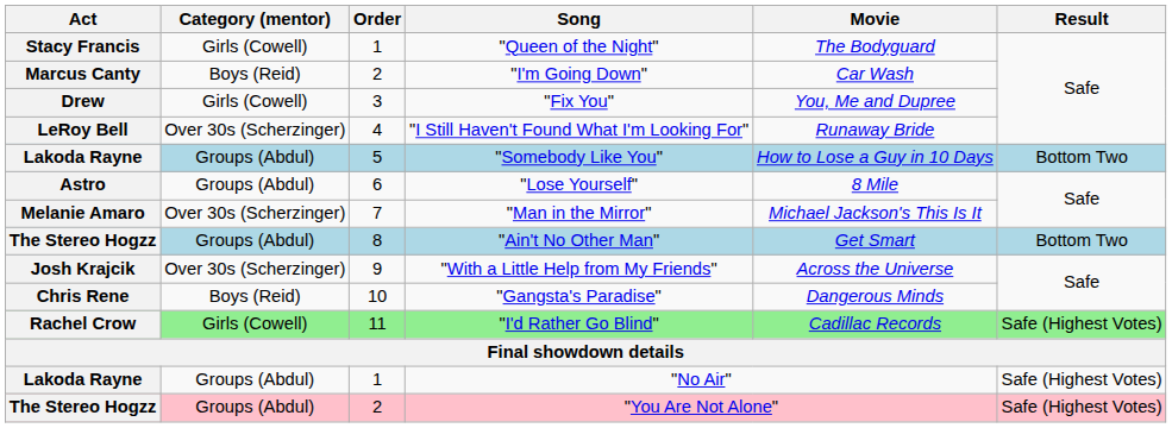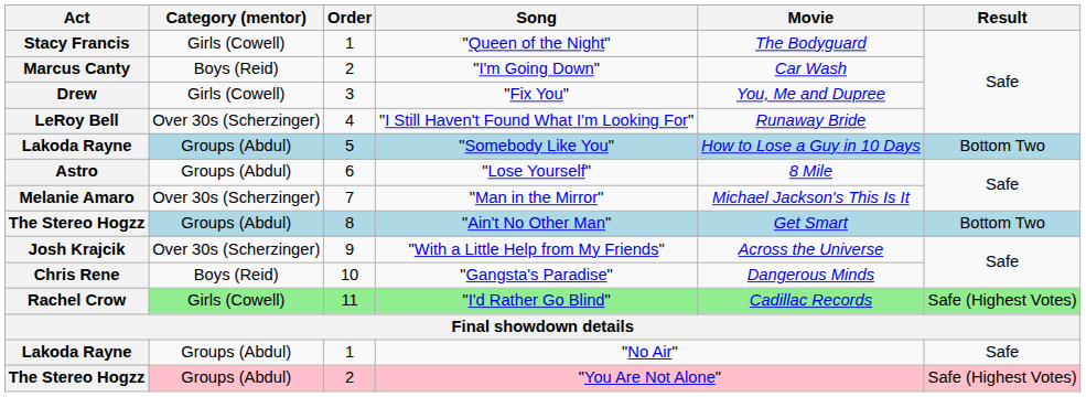"No Air" | Result: Safe (Highest Votes) -> Safe
